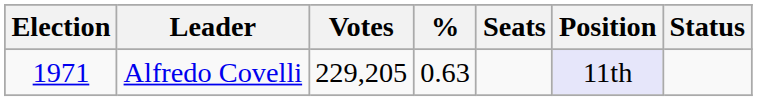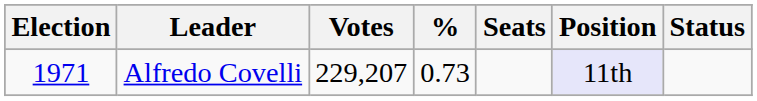Alfredo Covelli | Votes: 229,205 -> 229,207
Alfredo Covelli | %: 0.63 -> 0.73
